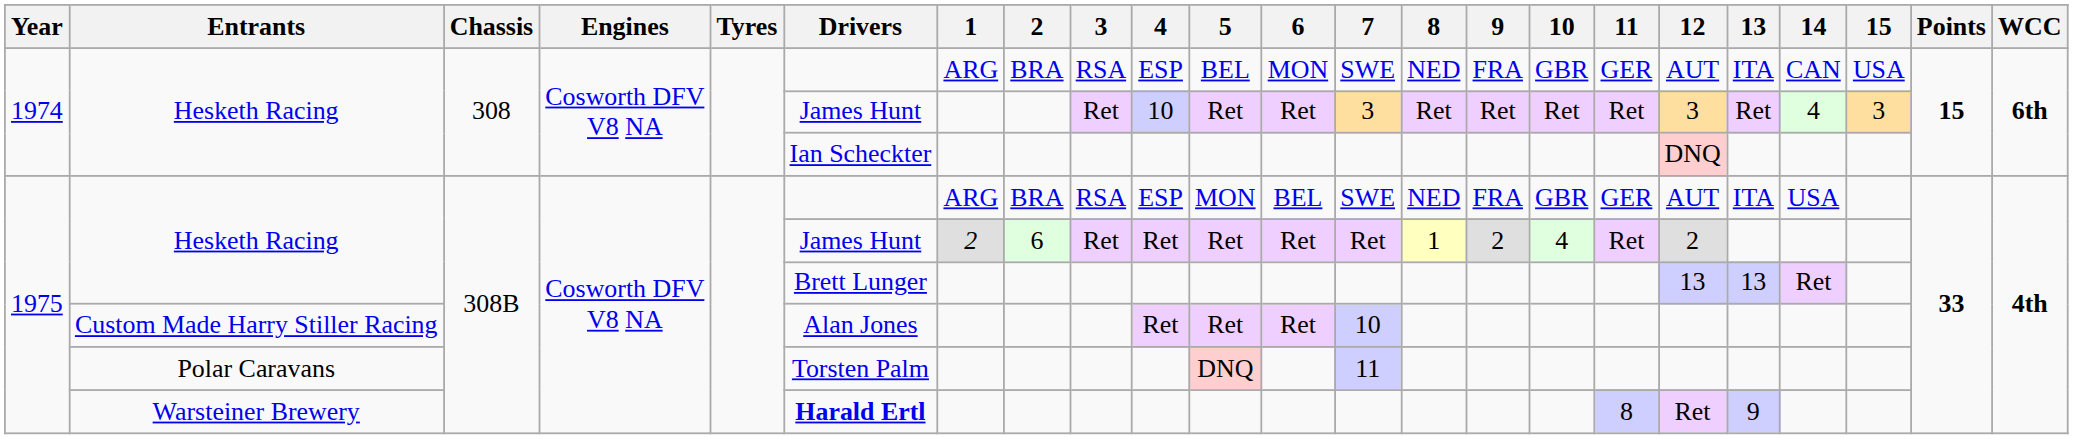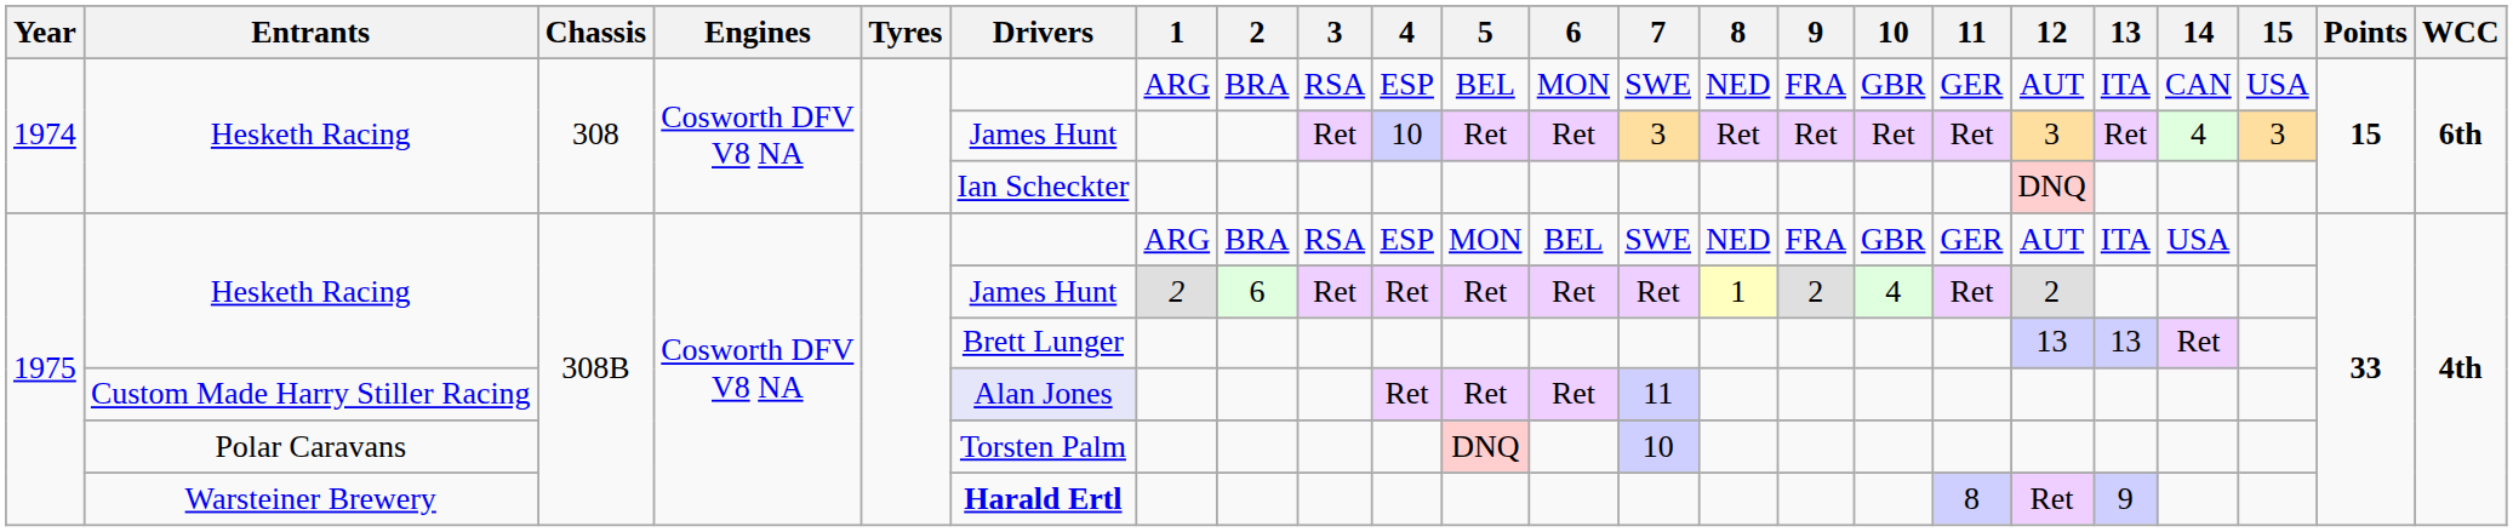Custom Made Harry Stiller Racing | Drivers: no background -> lavender background
Custom Made Harry Stiller Racing | 7: 10 -> 11
Polar Caravans | 7: 11 -> 10
